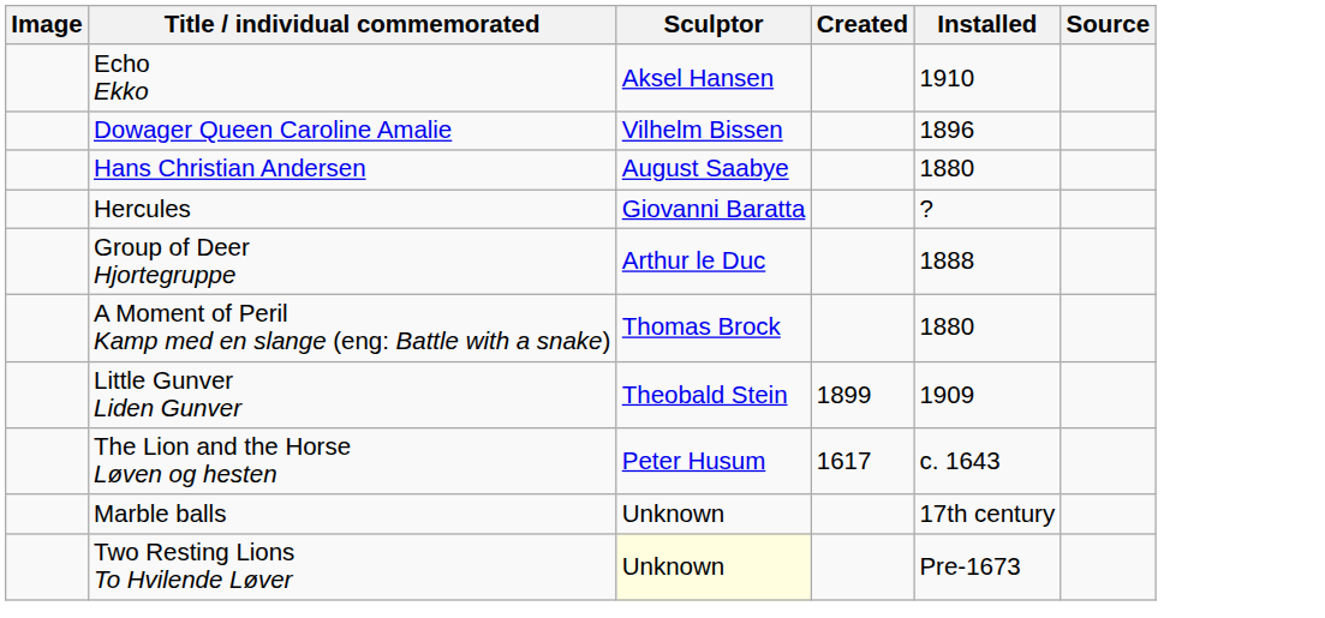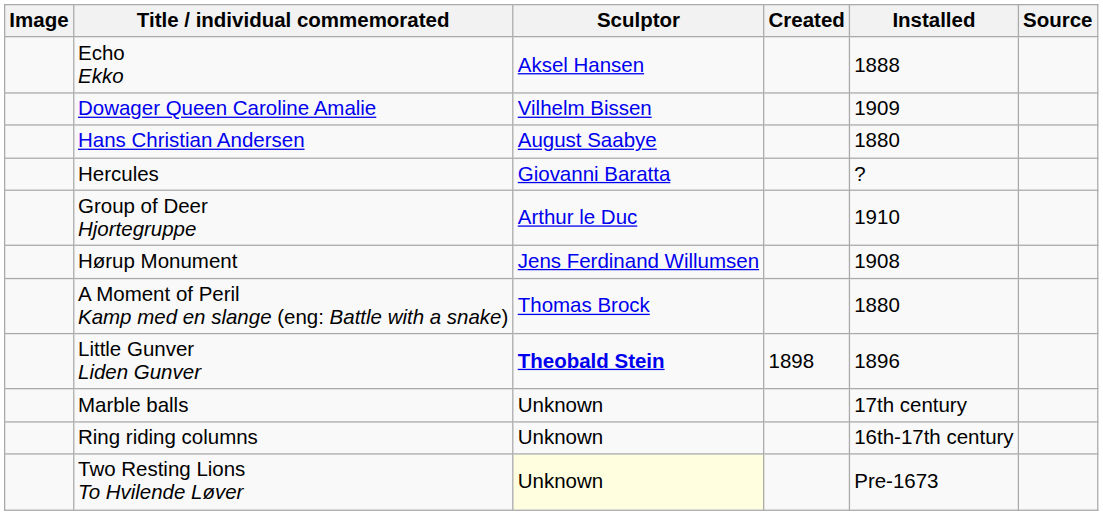Echo Ekko | Installed: 1910 -> 1888
Dowager Queen Caroline Amalie | Installed: 1896 -> 1909
Group of Deer Hjortegruppe | Installed: 1888 -> 1910
+ row: Hørup Monument | Jens Ferdinand Willumsen | 1908
Little Gunver Liden Gunver | Sculptor: normal -> bold
Little Gunver Liden Gunver | Created: 1899 -> 1898
Little Gunver Liden Gunver | Installed: 1909 -> 1896
- row: The Lion and the Horse Løven og hesten | Peter Husum | 1617 | c. 1643
+ row: Ring riding columns | Unknown | 16th-17th century
